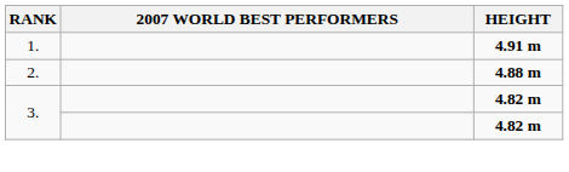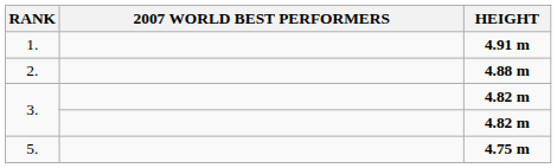+ row: 5. | 4.75 m
